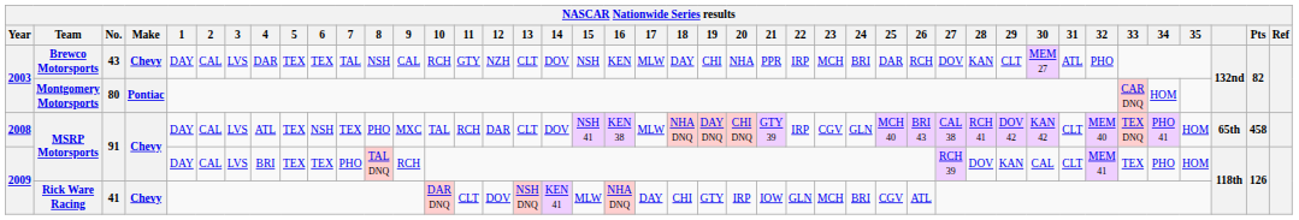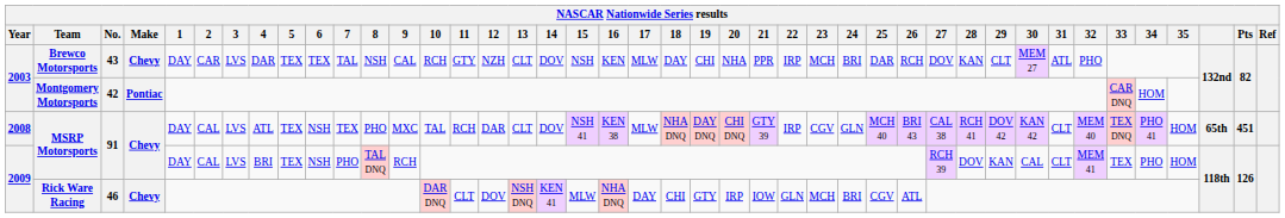Brewco Motorsports | 2: CAL -> CAR
Montgomery Motorsports | No.: 80 -> 42
2008 / MSRP Motorsports | Pts: 458 -> 451
2009 / MSRP Motorsports | 6: TEX -> NSH
Rick Ware Racing | No.: 41 -> 46
